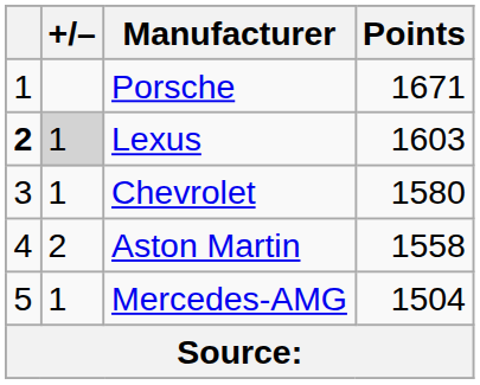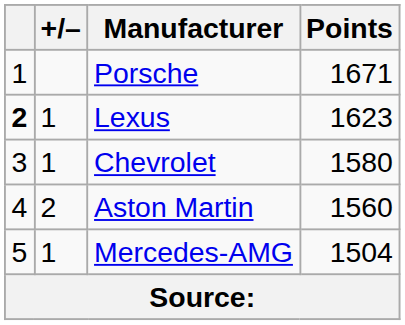Lexus | +/–: lightgrey background -> no background
Lexus | Points: 1603 -> 1623
Aston Martin | Points: 1558 -> 1560
